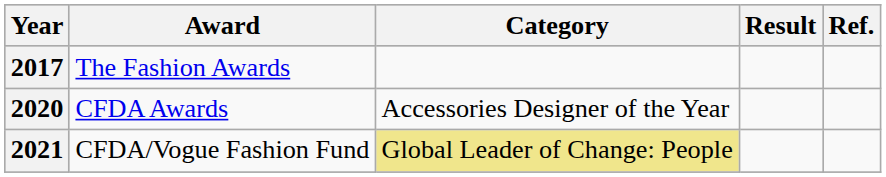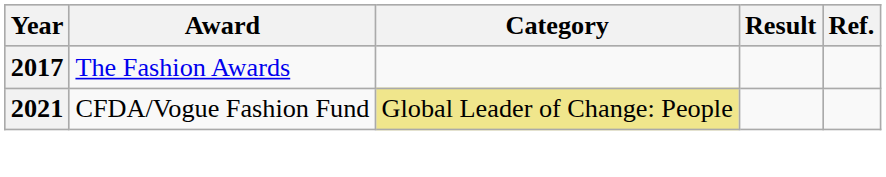- row: 2020 | CFDA Awards | Accessories Designer of the Year
